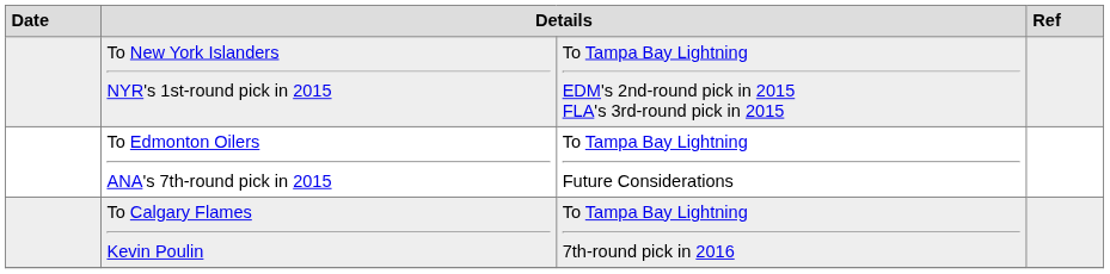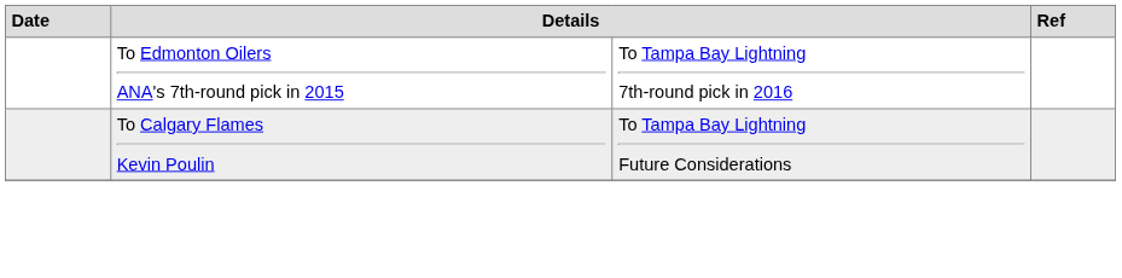- row: To New York Islanders NYR's 1st-round pick in 2015 | To Tampa Bay Lightning EDM's 2nd-round pick in 2015 FLA's 3rd-round pick in 2015
To Edmonton Oilers ANA's 7th-round pick in 2015 | column 3: To Tampa Bay Lightning Future Considerations -> To Tampa Bay Lightning 7th-round pick in 2016
To Calgary Flames Kevin Poulin | column 3: To Tampa Bay Lightning 7th-round pick in 2016 -> To Tampa Bay Lightning Future Considerations
